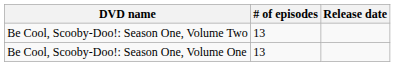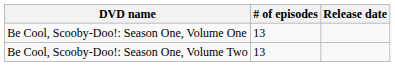rows swapped: Be Cool, Scooby-Doo!: Season One, Volume One <-> Be Cool, Scooby-Doo!: Season One, Volume Two
